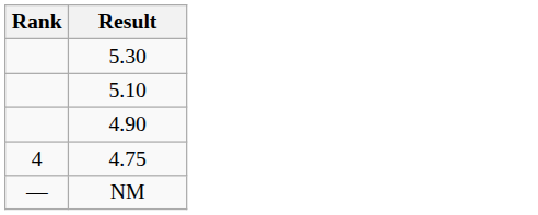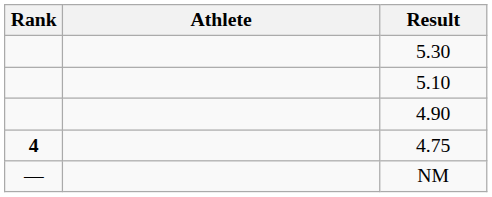+ column: Athlete
4.75 | Rank: normal -> bold
